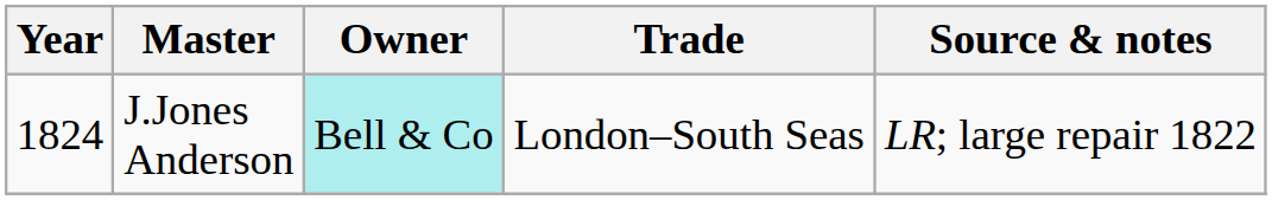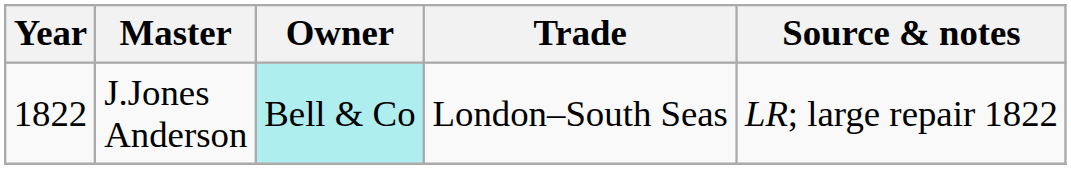J.Jones Anderson | Year: 1824 -> 1822
